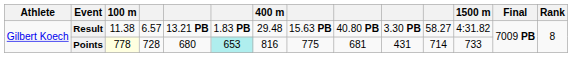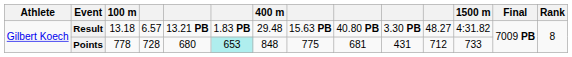Result | 100 m: 11.38 -> 13.18
Result | column 11: 58.27 -> 48.27
Points | 100 m: lightyellow background -> no background
Points | 400 m: 816 -> 848
Points | column 11: 714 -> 712
